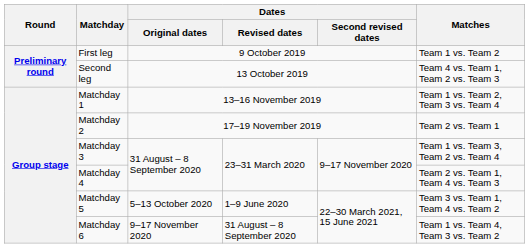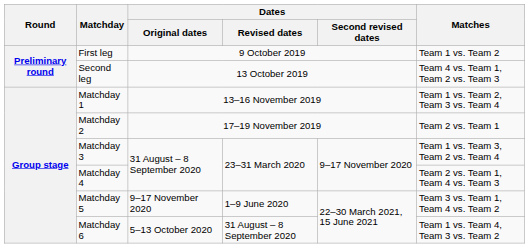Matchday 5 | Dates / Original dates: 5–13 October 2020 -> 9–17 November 2020
Matchday 6 | Dates / Original dates: 9–17 November 2020 -> 5–13 October 2020
